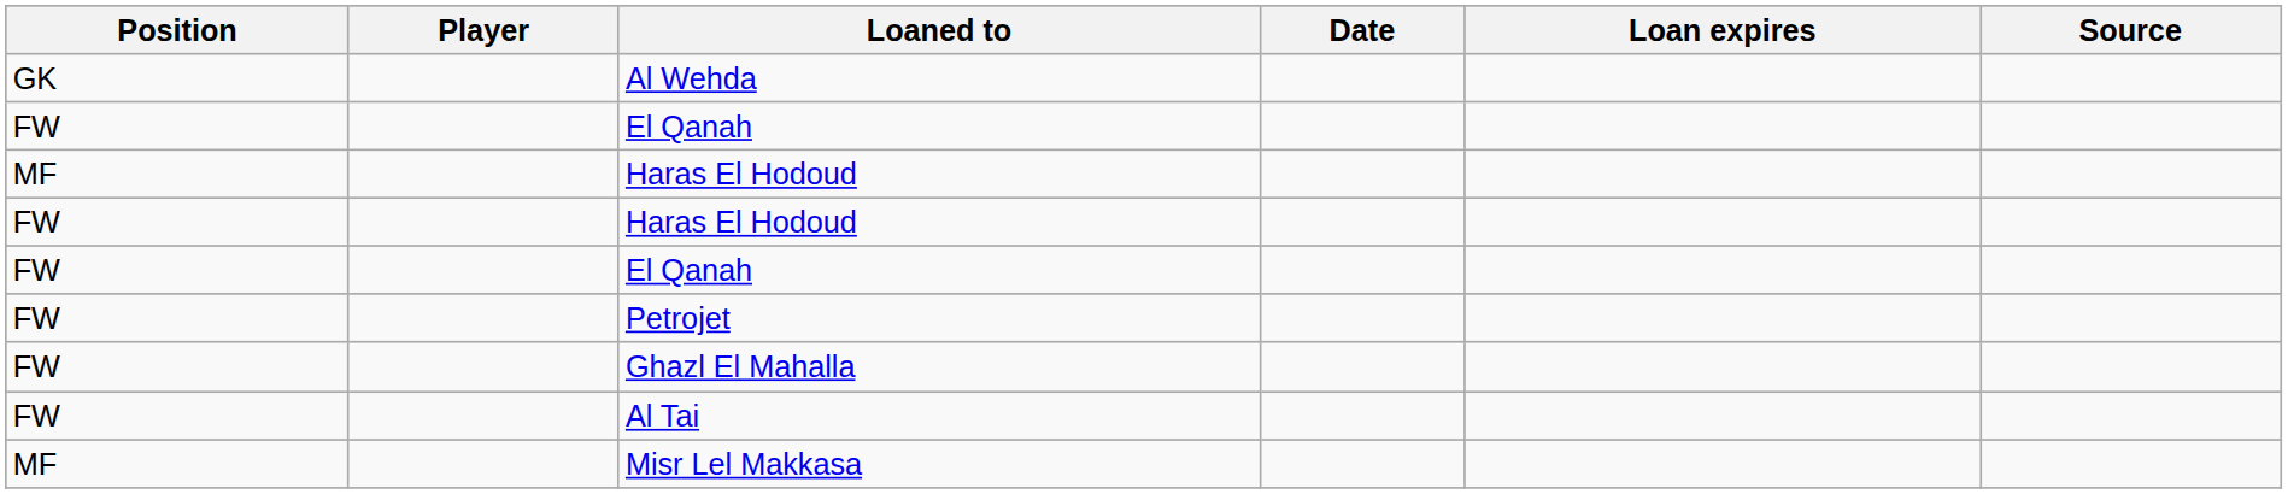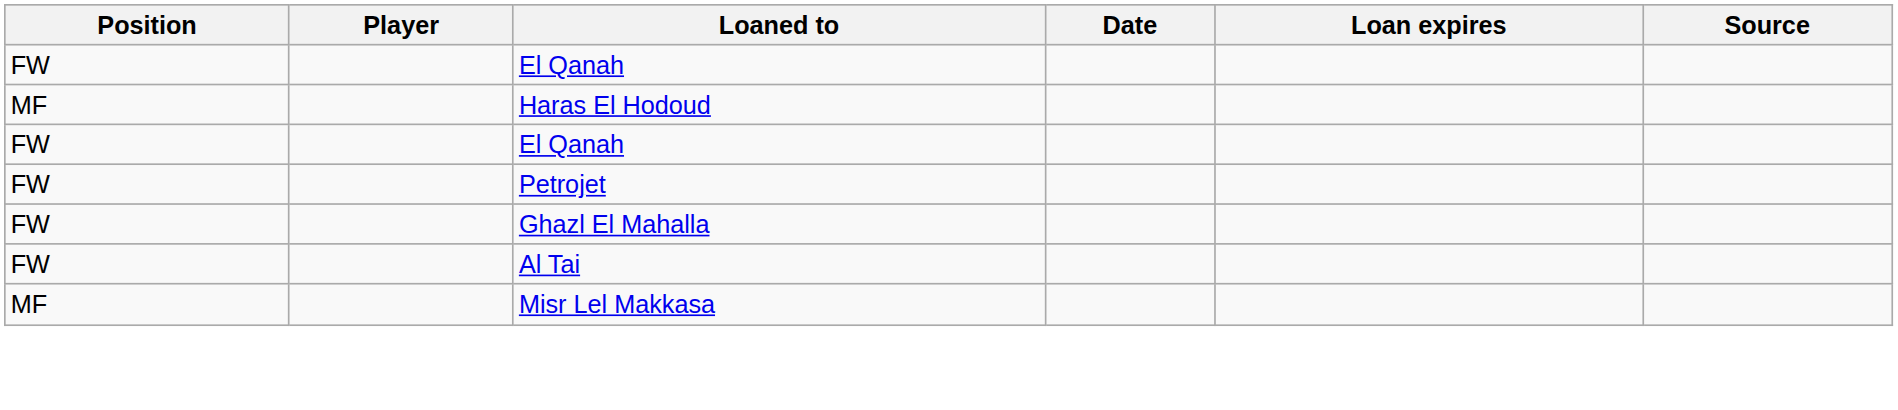- row: GK | Al Wehda
- row: FW | Haras El Hodoud
